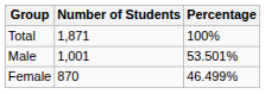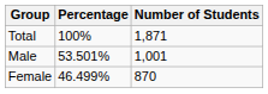columns swapped: Number of Students <-> Percentage
